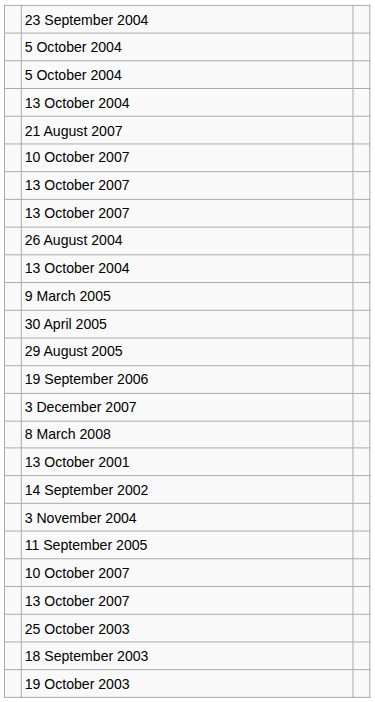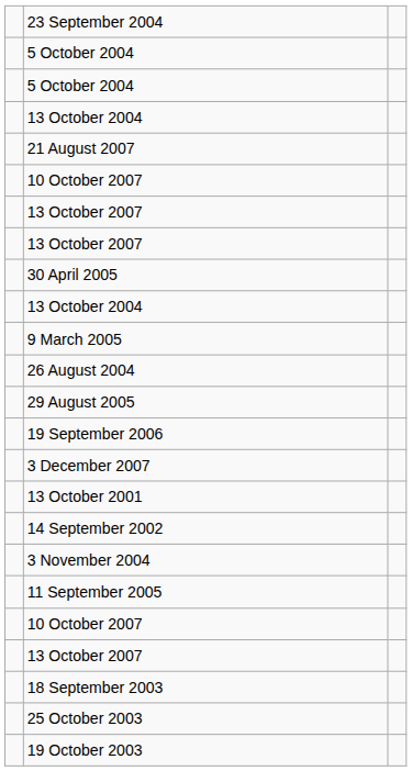rows swapped: 26 August 2004 <-> 30 April 2005
- row: 8 March 2008
rows swapped: 18 September 2003 <-> 25 October 2003
